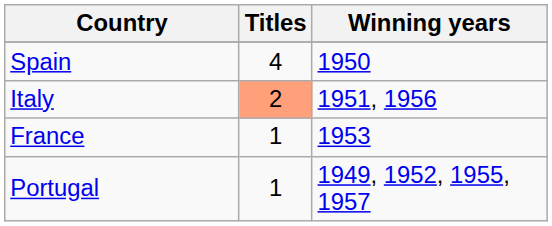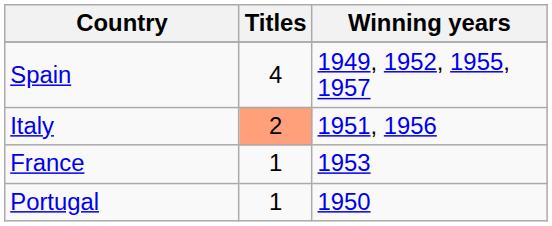Spain | Winning years: 1950 -> 1949, 1952, 1955, 1957
Portugal | Winning years: 1949, 1952, 1955, 1957 -> 1950
